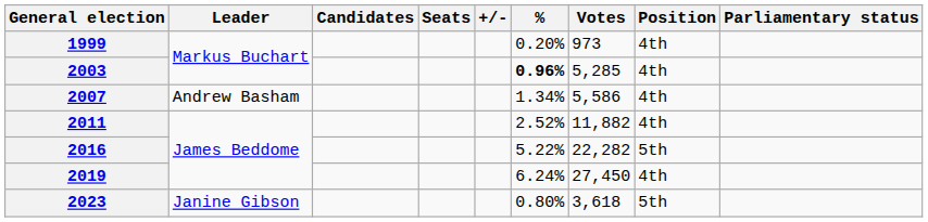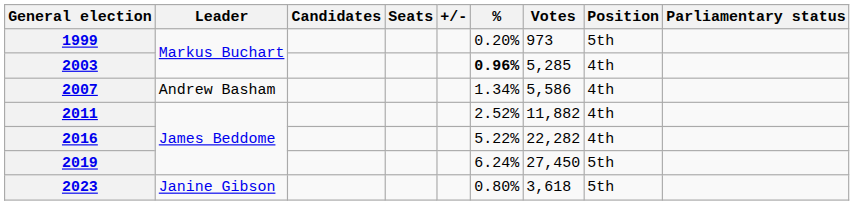1999 | Position: 4th -> 5th
2016 | Position: 5th -> 4th
2019 | Position: 4th -> 5th
